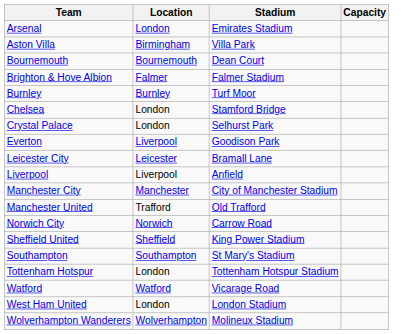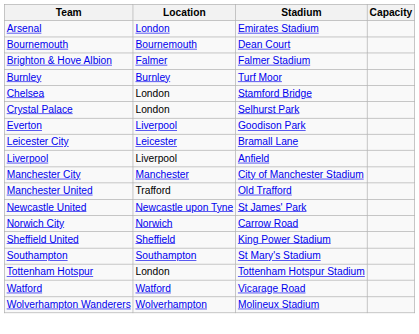- row: Aston Villa | Birmingham | Villa Park
+ row: Newcastle United | Newcastle upon Tyne | St James' Park
- row: West Ham United | London | London Stadium
